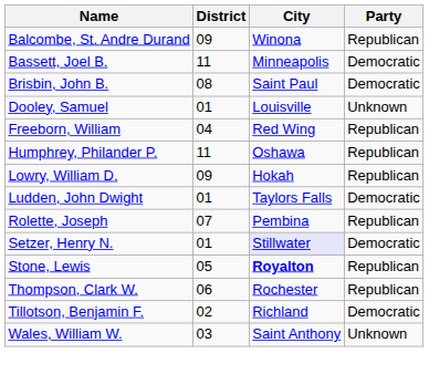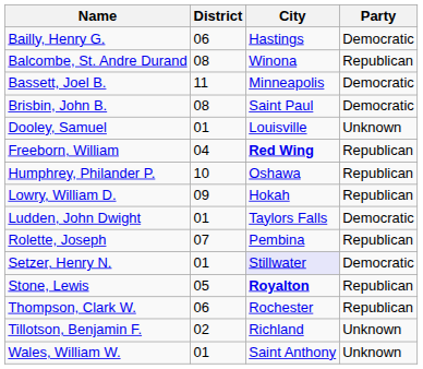+ row: Bailly, Henry G. | 06 | Hastings | Democratic
Balcombe, St. Andre Durand | District: 09 -> 08
Freeborn, William | City: normal -> bold
Humphrey, Philander P. | District: 11 -> 10
Tillotson, Benjamin F. | Party: Democratic -> Unknown
Wales, William W. | District: 03 -> 01
